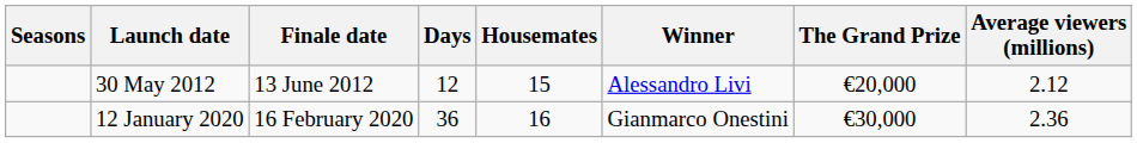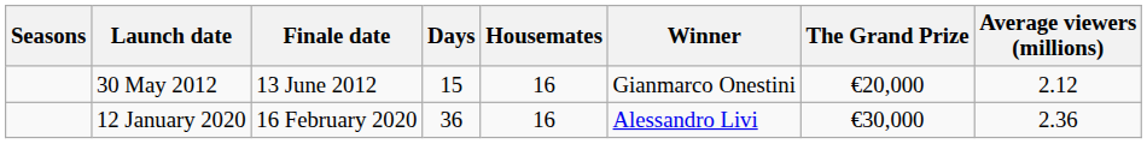30 May 2012 | Days: 12 -> 15
30 May 2012 | Housemates: 15 -> 16
30 May 2012 | Winner: Alessandro Livi -> Gianmarco Onestini
12 January 2020 | Winner: Gianmarco Onestini -> Alessandro Livi
